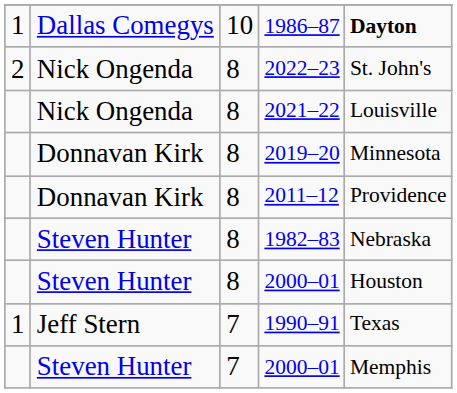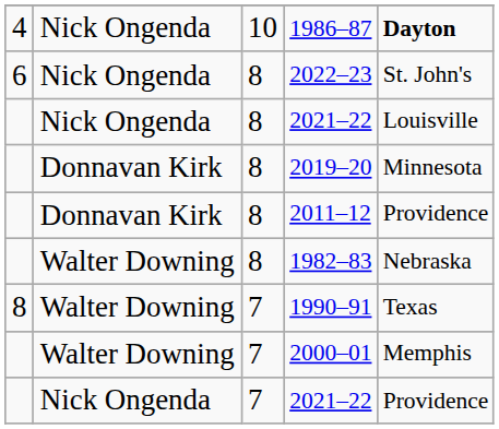1986–87 | column 1: 1 -> 4
1986–87 | column 2: Dallas Comegys -> Nick Ongenda
2022–23 | column 1: 2 -> 6
1982–83 | column 2: Steven Hunter -> Walter Downing
- row: Steven Hunter | 8 | 2000–01 | Houston
1990–91 | column 1: 1 -> 8
1990–91 | column 2: Jeff Stern -> Walter Downing
7 / 2000–01 | column 2: Steven Hunter -> Walter Downing
+ row: Nick Ongenda | 7 | 2021–22 | Providence
